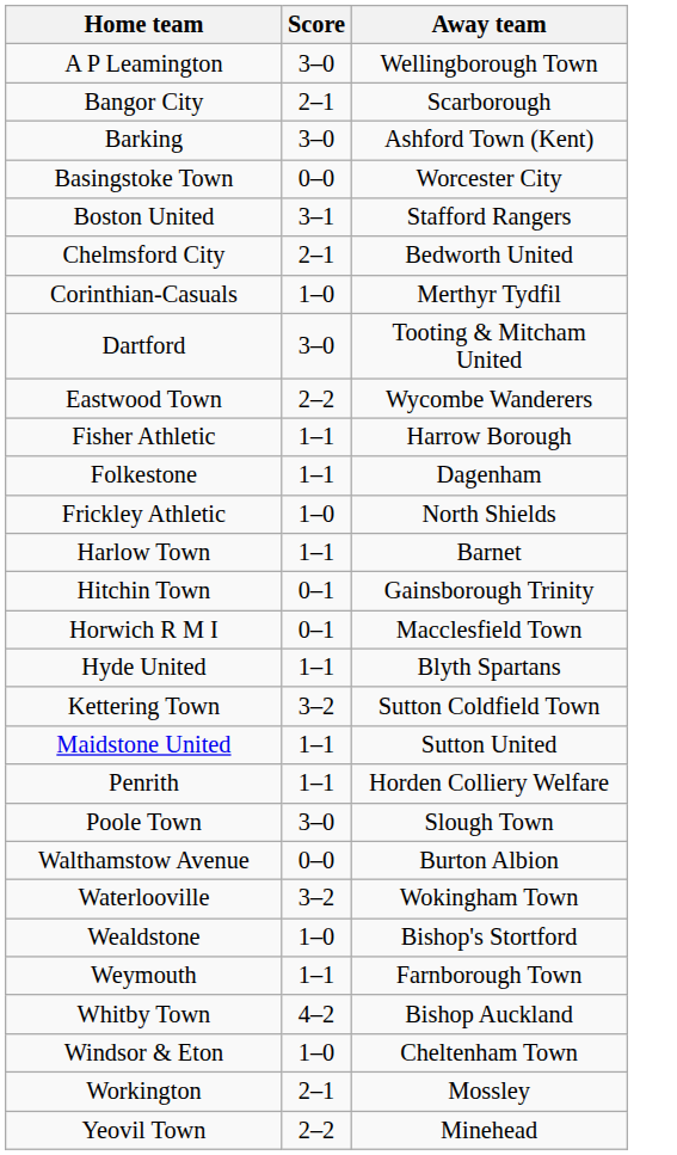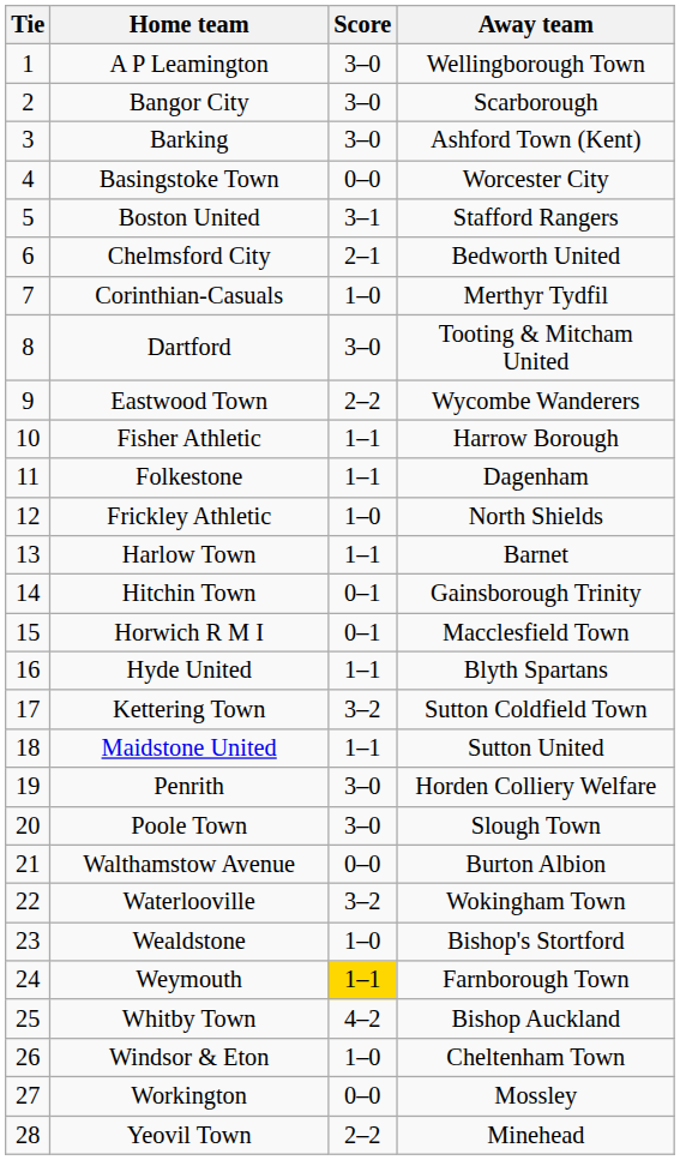+ column: Tie | 1 | 2 | 3 | 4 | 5 | 6 | 7 | 8 | 9 | 10 | 11 | 12 | 13 | 14 | 15 | 16 | 17 | 18 | 19 | 20 | 21 | 22 | 23 | 24 | 25 | 26 | 27 | 28
Bangor City | Score: 2–1 -> 3–0
Penrith | Score: 1–1 -> 3–0
Weymouth | Score: no background -> gold background
Workington | Score: 2–1 -> 0–0
